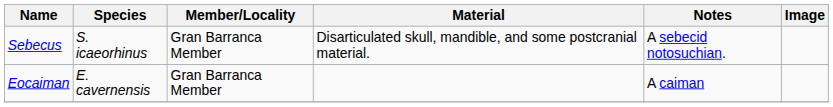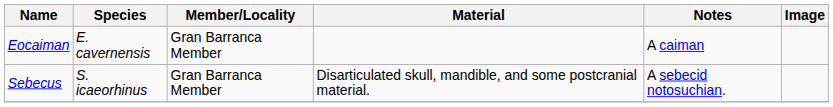rows swapped: Eocaiman <-> Sebecus
